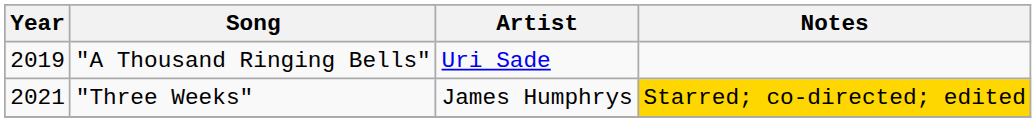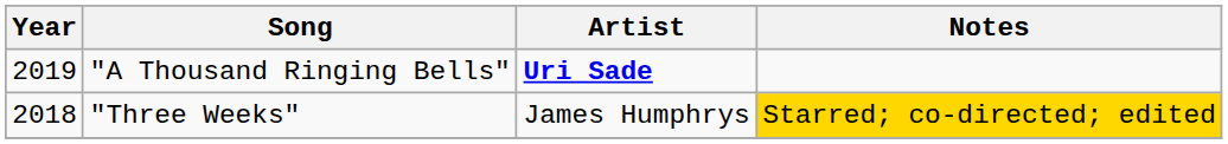"A Thousand Ringing Bells" | Artist: normal -> bold
"Three Weeks" | Year: 2021 -> 2018
